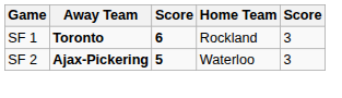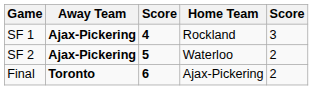SF 1 | Away Team: Toronto -> Ajax-Pickering
SF 1 | column 3: 6 -> 4
SF 2 | column 5: 3 -> 2
+ row: Final | Toronto | 6 | Ajax-Pickering | 2
